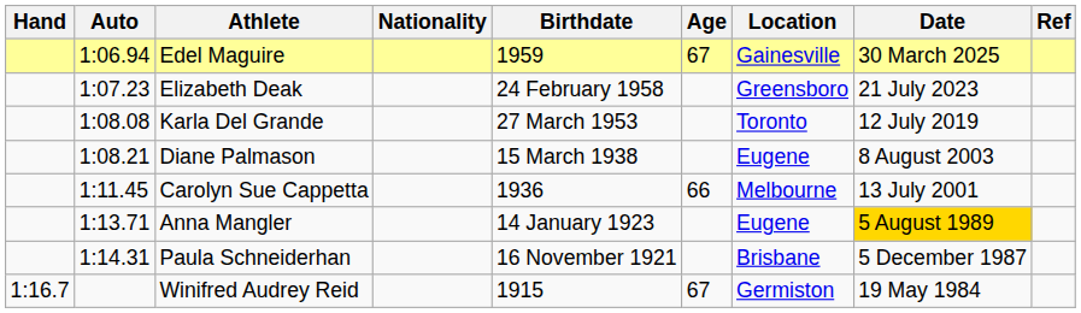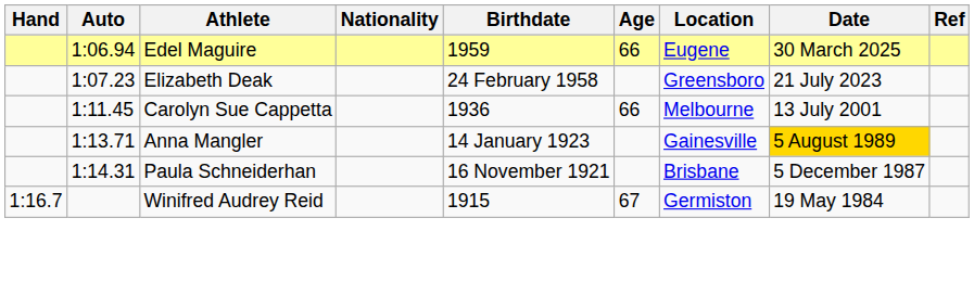Edel Maguire | Age: 67 -> 66
Edel Maguire | Location: Gainesville -> Eugene
- row: 1:08.08 | Karla Del Grande | 27 March 1953 | Toronto | 12 July 2019
- row: 1:08.21 | Diane Palmason | 15 March 1938 | Eugene | 8 August 2003
Anna Mangler | Location: Eugene -> Gainesville
